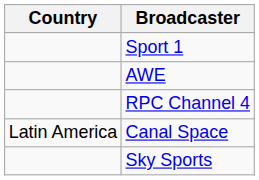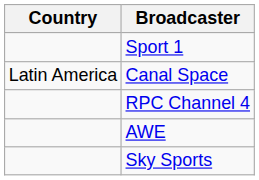rows swapped: Canal Space <-> AWE
